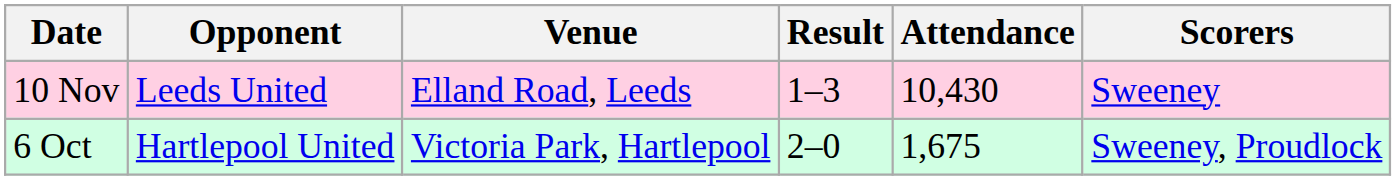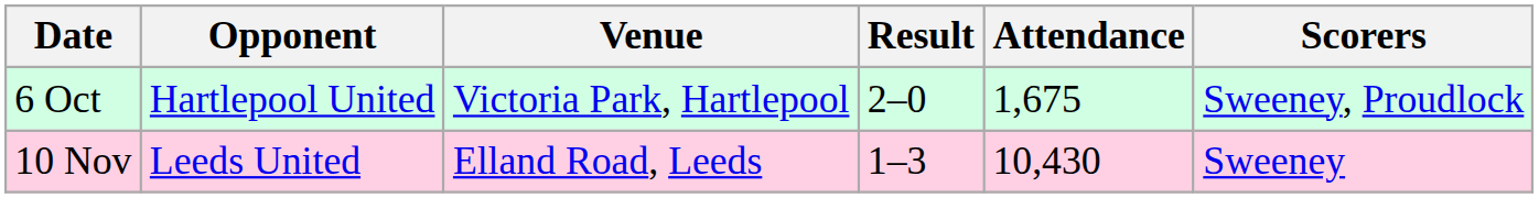rows swapped: 6 Oct <-> 10 Nov
